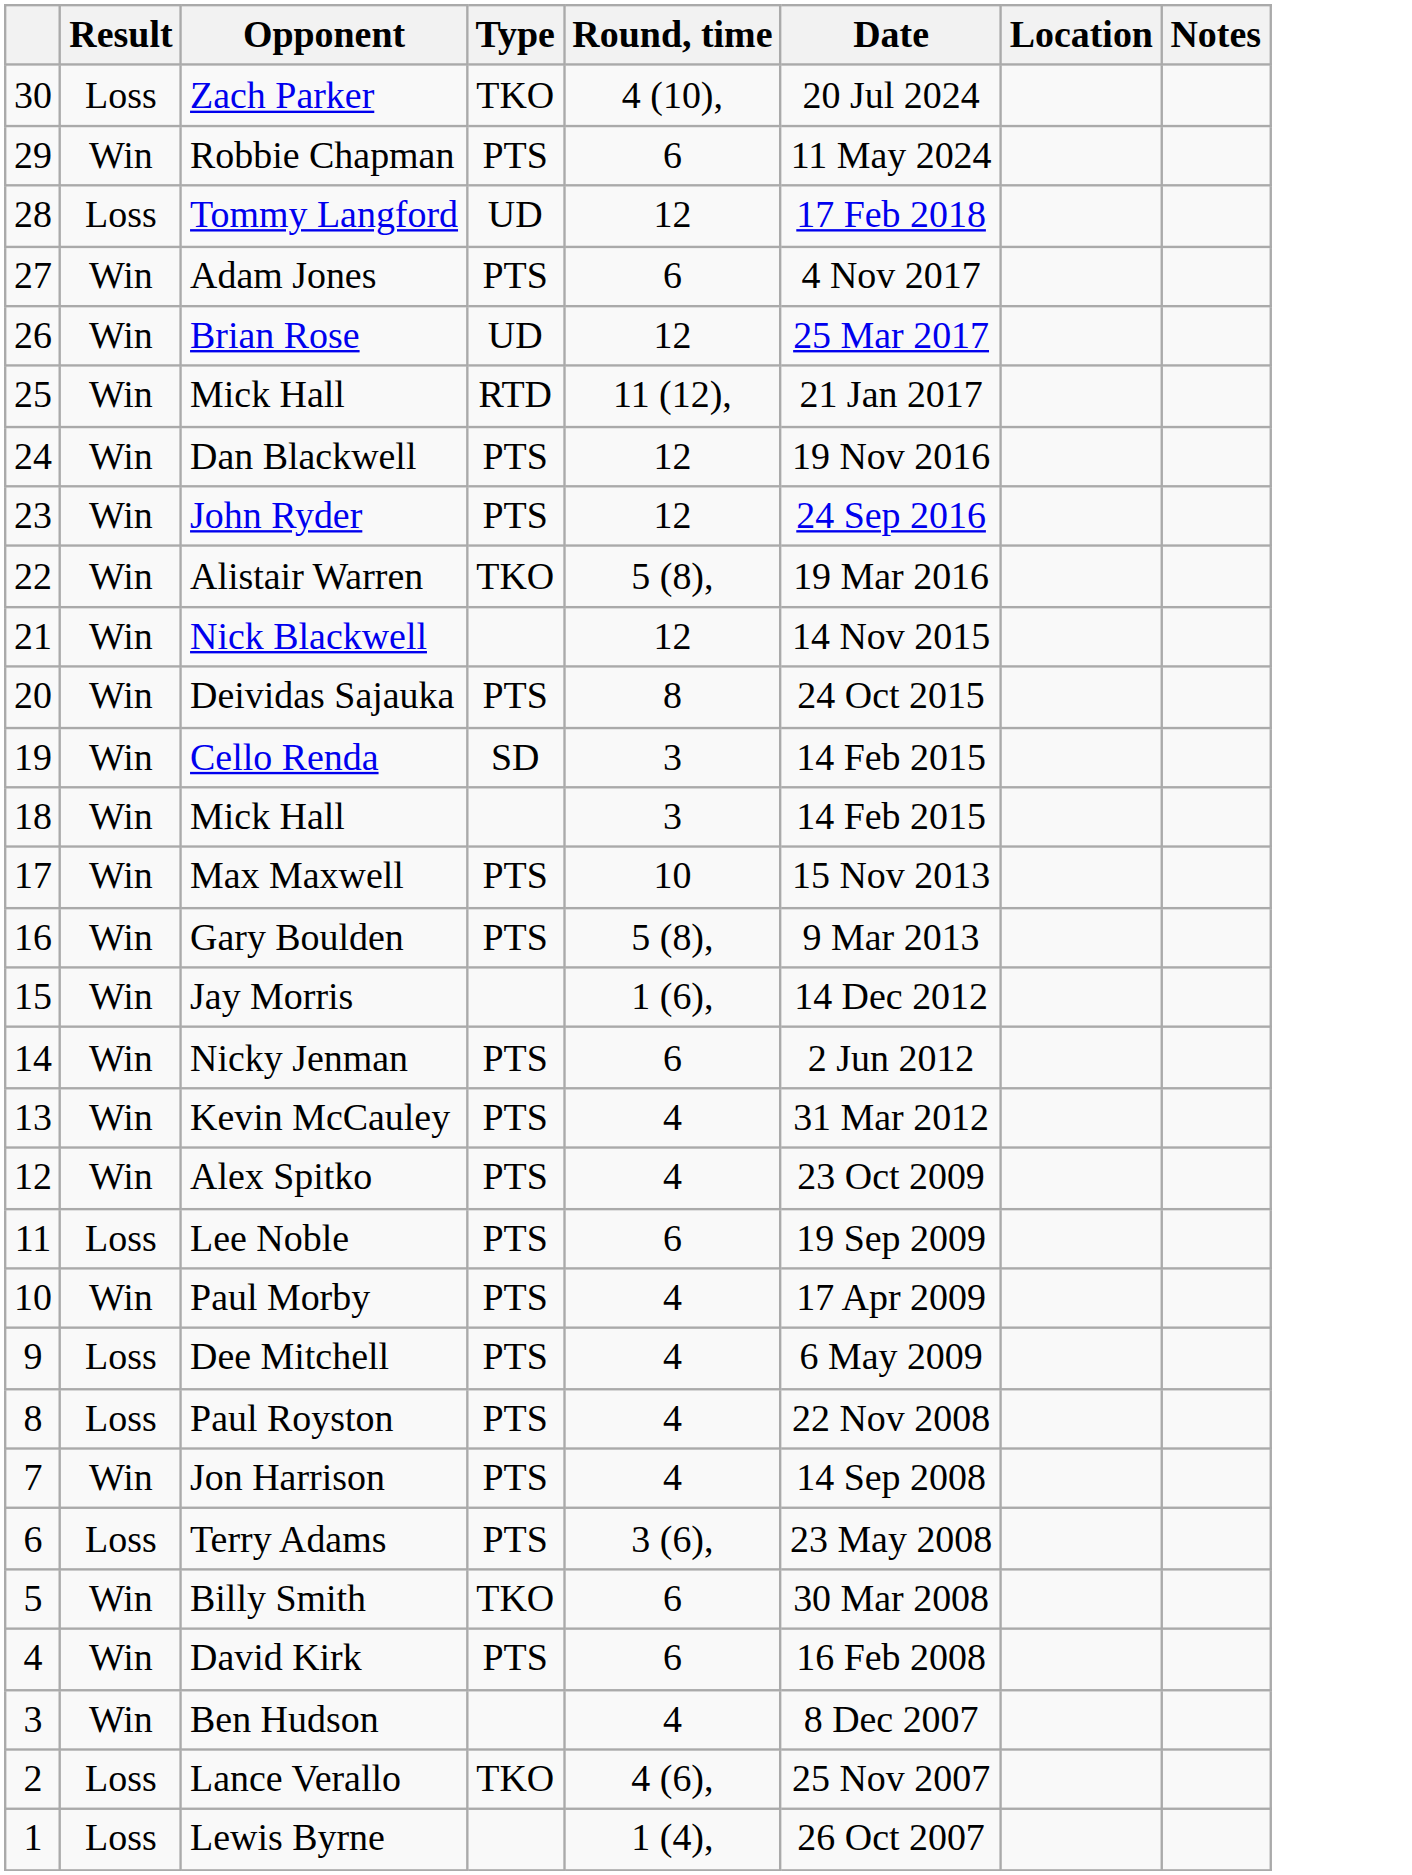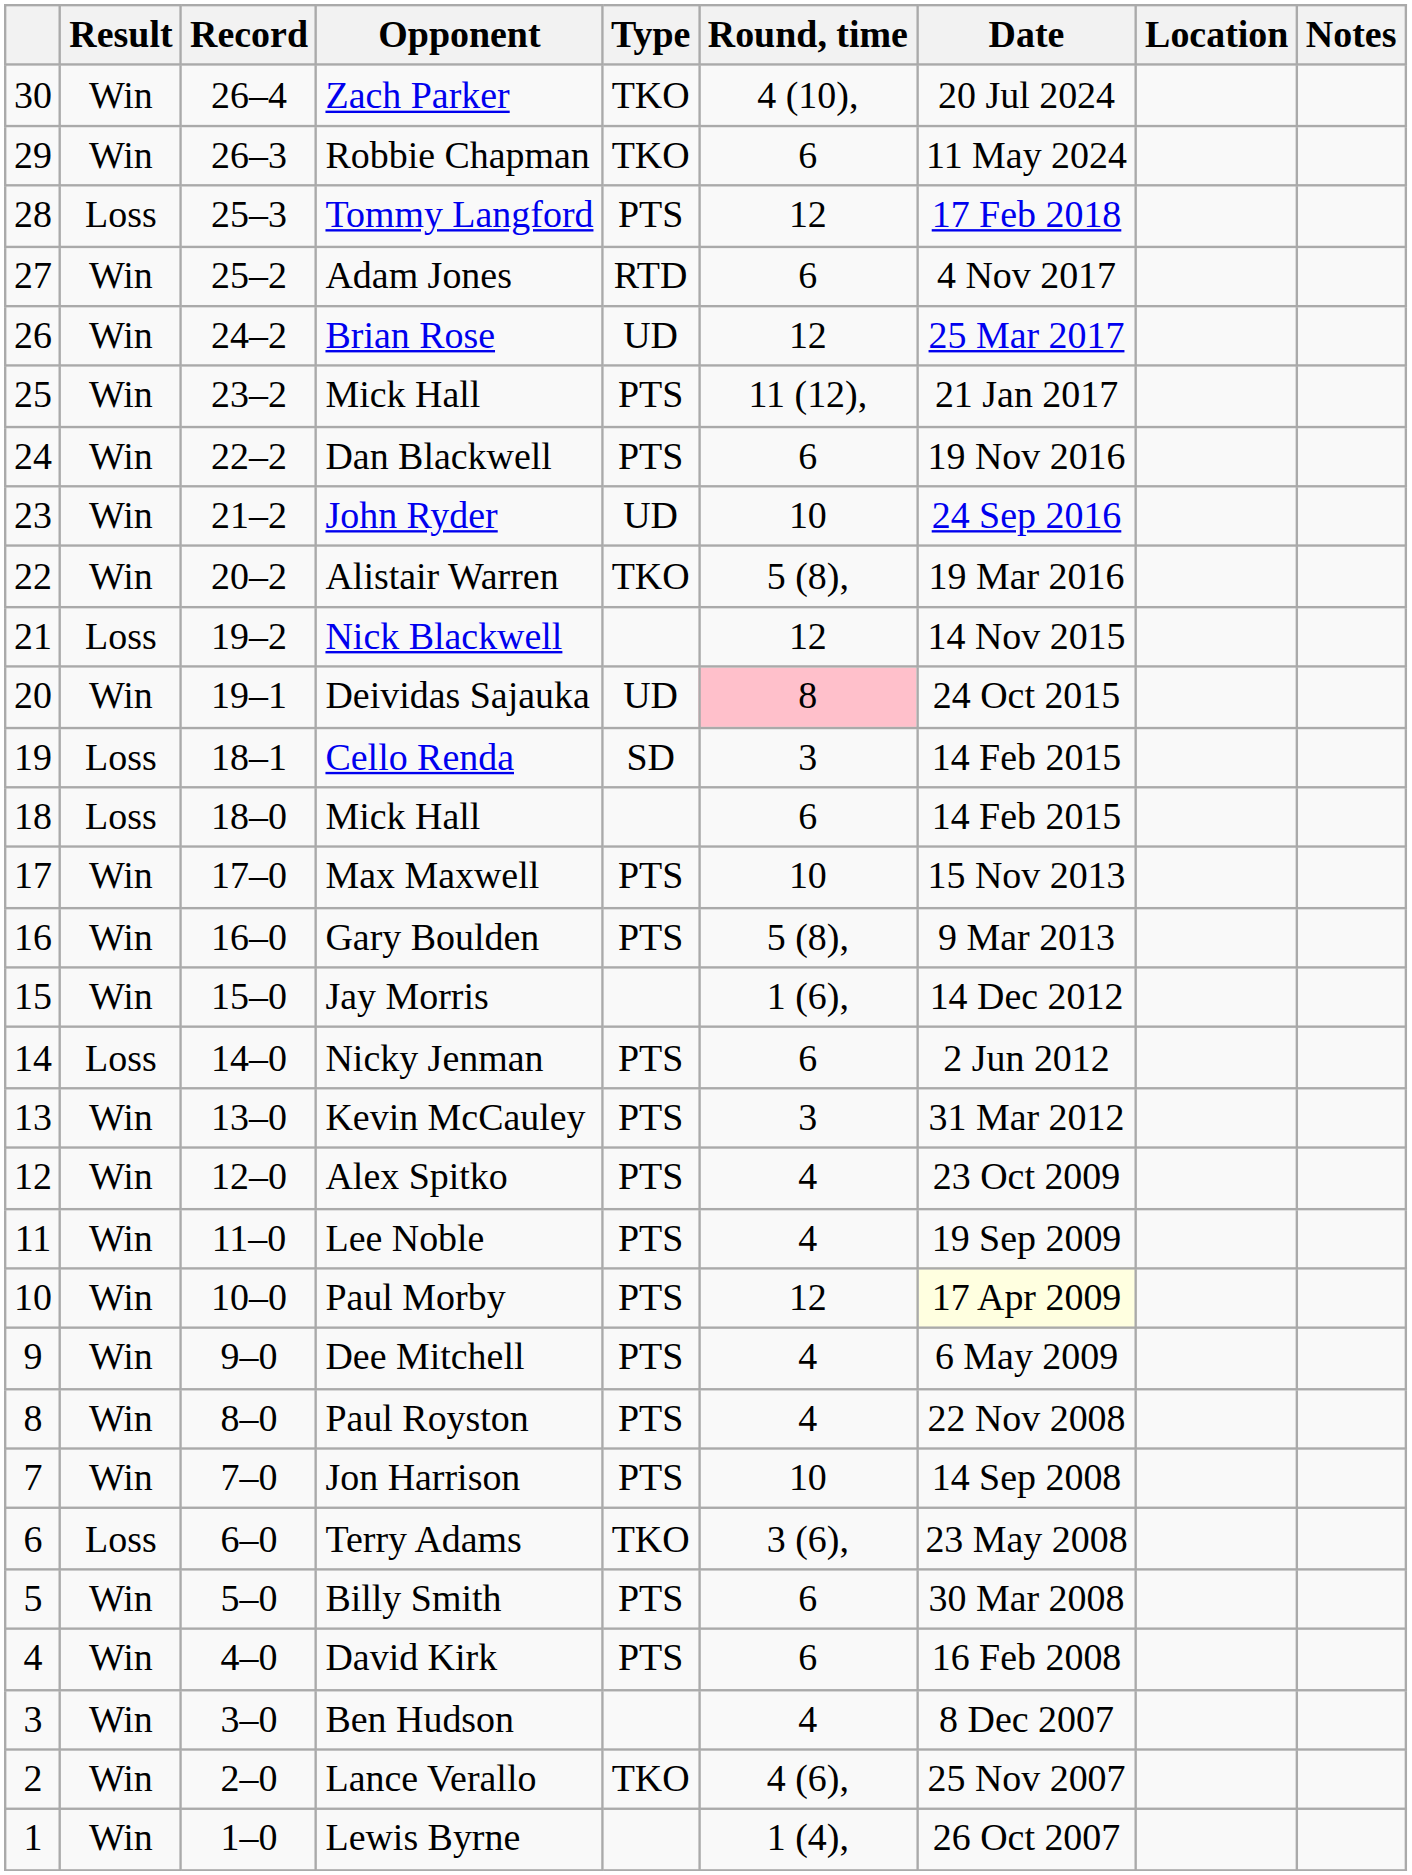+ column: Record | 26–4 | 26–3 | 25–3 | 25–2 | 24–2 | 23–2 | 22–2 | 21–2 | 20–2 | 19–2 | 19–1 | 18–1 | 18–0 | 17–0 | 16–0 | 15–0 | 14–0 | 13–0 | 12–0 | 11–0 | 10–0 | 9–0 | 8–0 | 7–0 | 6–0 | 5–0 | 4–0 | 3–0 | 2–0 | 1–0
Zach Parker | Result: Loss -> Win
Robbie Chapman | Type: PTS -> TKO
Tommy Langford | Type: UD -> PTS
Adam Jones | Type: PTS -> RTD
25 / Mick Hall | Type: RTD -> PTS
Dan Blackwell | Round, time: 12 -> 6
John Ryder | Type: PTS -> UD
John Ryder | Round, time: 12 -> 10
Nick Blackwell | Result: Win -> Loss
Deividas Sajauka | Type: PTS -> UD
Deividas Sajauka | Round, time: no background -> pink background
Cello Renda | Result: Win -> Loss
18 / Mick Hall | Result: Win -> Loss
18 / Mick Hall | Round, time: 3 -> 6
Nicky Jenman | Result: Win -> Loss
Kevin McCauley | Round, time: 4 -> 3
Lee Noble | Result: Loss -> Win
Lee Noble | Round, time: 6 -> 4
Paul Morby | Round, time: 4 -> 12
Paul Morby | Date: no background -> lightyellow background
Dee Mitchell | Result: Loss -> Win
Paul Royston | Result: Loss -> Win
Jon Harrison | Round, time: 4 -> 10
Terry Adams | Type: PTS -> TKO
Billy Smith | Type: TKO -> PTS
Lance Verallo | Result: Loss -> Win
Lewis Byrne | Result: Loss -> Win
